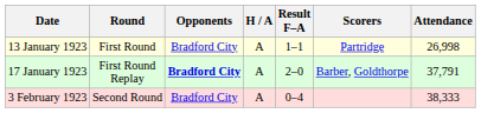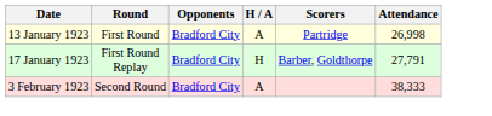- column: Result F–A | 1–1 | 2–0 | 0–4
17 January 1923 | Opponents: bold -> normal
17 January 1923 | H / A: A -> H
17 January 1923 | Attendance: 37,791 -> 27,791
